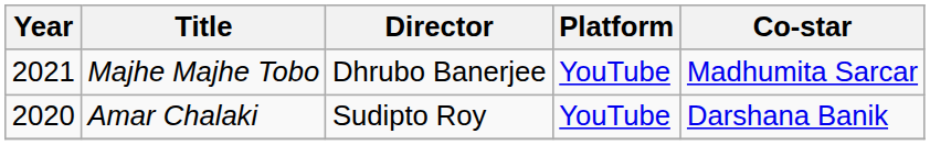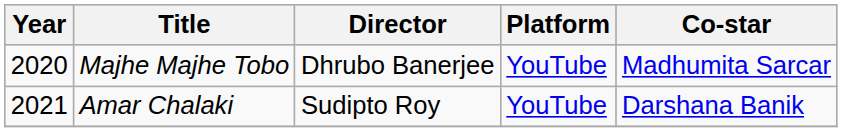Majhe Majhe Tobo | Year: 2021 -> 2020
Amar Chalaki | Year: 2020 -> 2021
